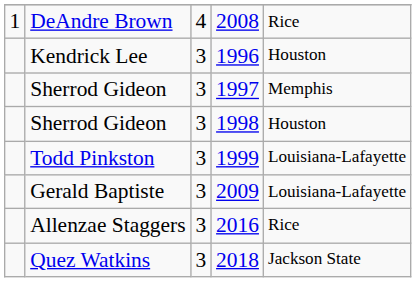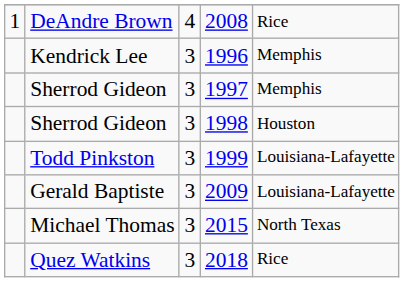1996 | column 5: Houston -> Memphis
+ row: Michael Thomas | 3 | 2015 | North Texas
- row: Allenzae Staggers | 3 | 2016 | Rice
2018 | column 5: Jackson State -> Rice
